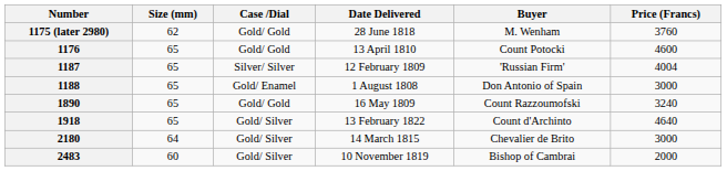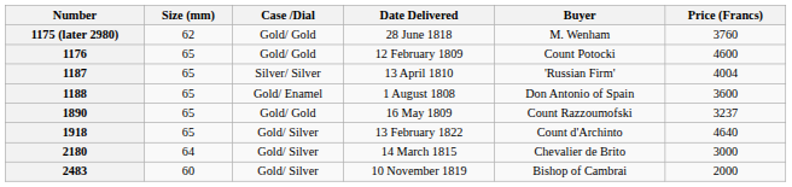1176 | Date Delivered: 13 April 1810 -> 12 February 1809
1187 | Date Delivered: 12 February 1809 -> 13 April 1810
1188 | Price (Francs): 3000 -> 3600
1890 | Price (Francs): 3240 -> 3237
